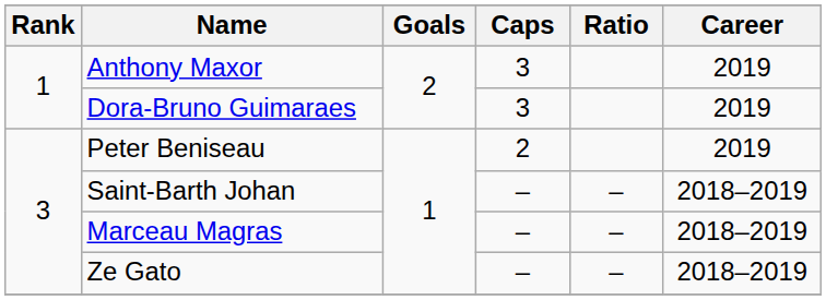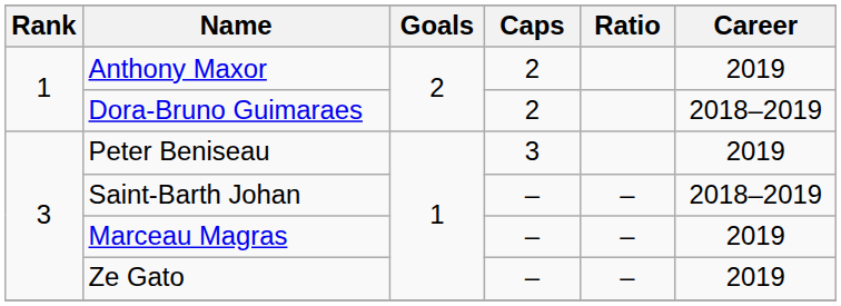Anthony Maxor | Caps: 3 -> 2
Dora-Bruno Guimaraes | Caps: 3 -> 2
Dora-Bruno Guimaraes | Career: 2019 -> 2018–2019
Peter Beniseau | Caps: 2 -> 3
Marceau Magras | Career: 2018–2019 -> 2019
Ze Gato | Career: 2018–2019 -> 2019
